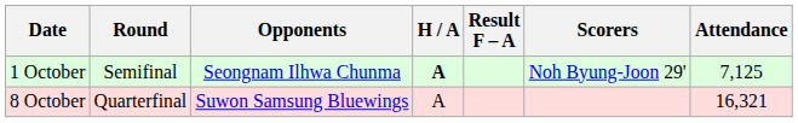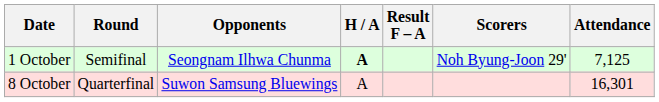8 October | Attendance: 16,321 -> 16,301
